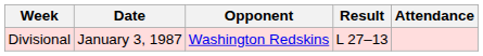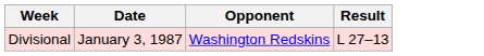- column: Attendance
